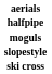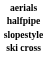- row: moguls
